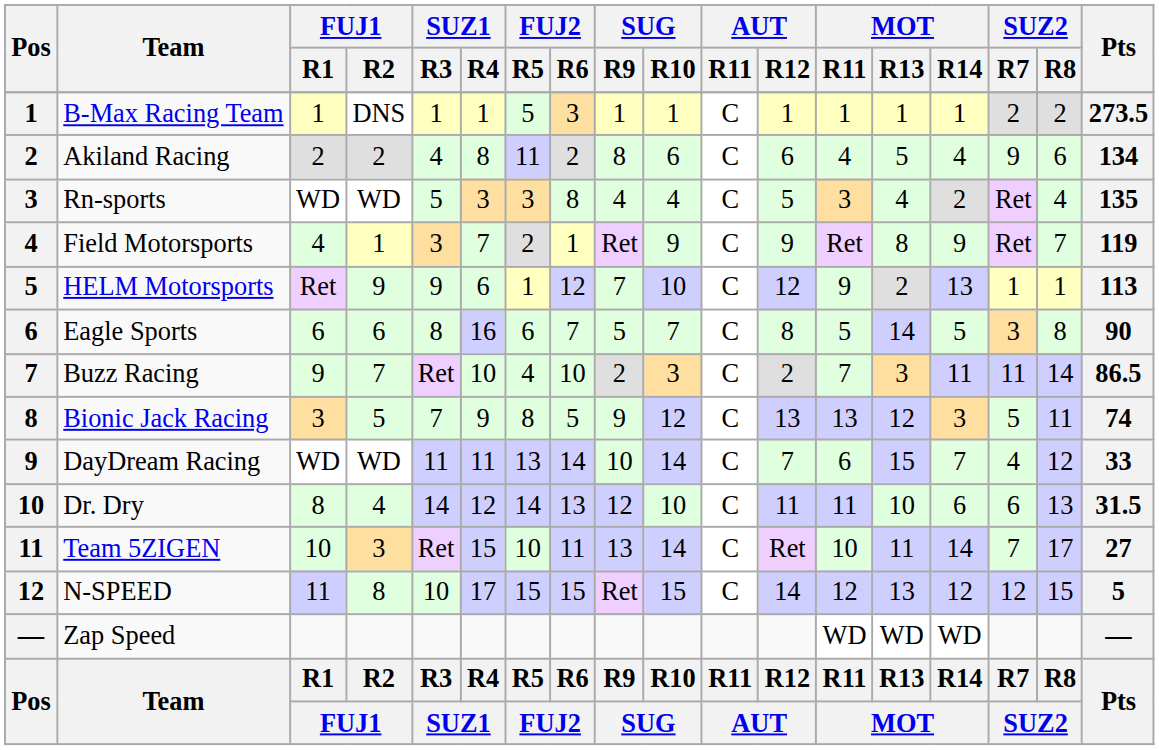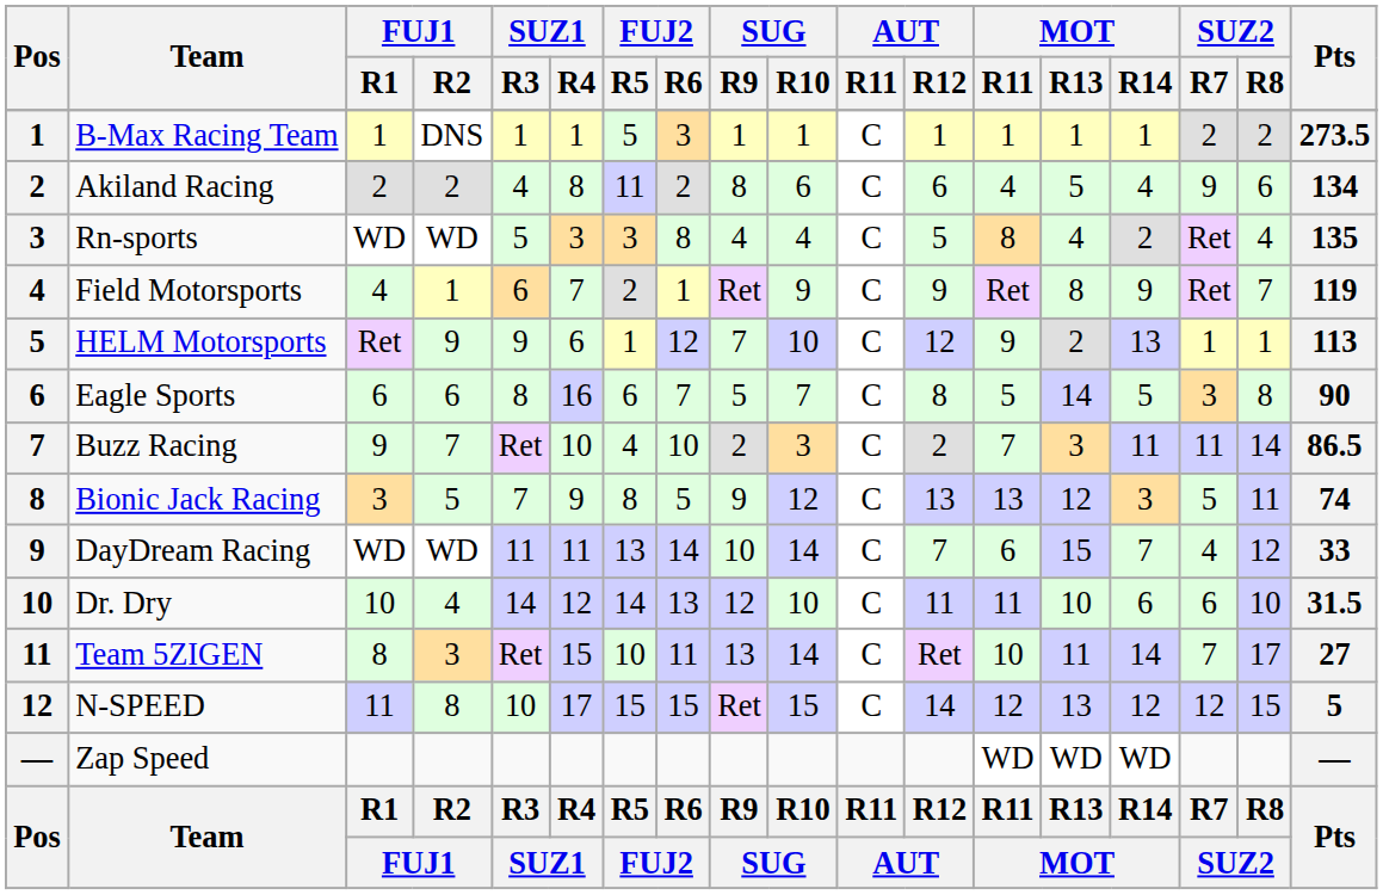Rn-sports | MOT / R11: 3 -> 8
Field Motorsports | SUZ1 / R3: 3 -> 6
Dr. Dry | FUJ1 / R1: 8 -> 10
Dr. Dry | SUZ2 / R8: 13 -> 10
Team 5ZIGEN | FUJ1 / R1: 10 -> 8
